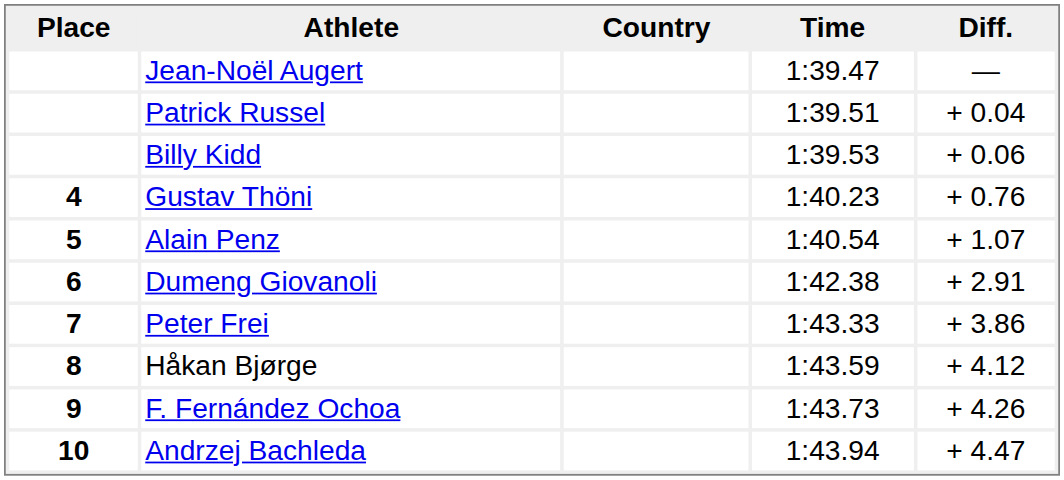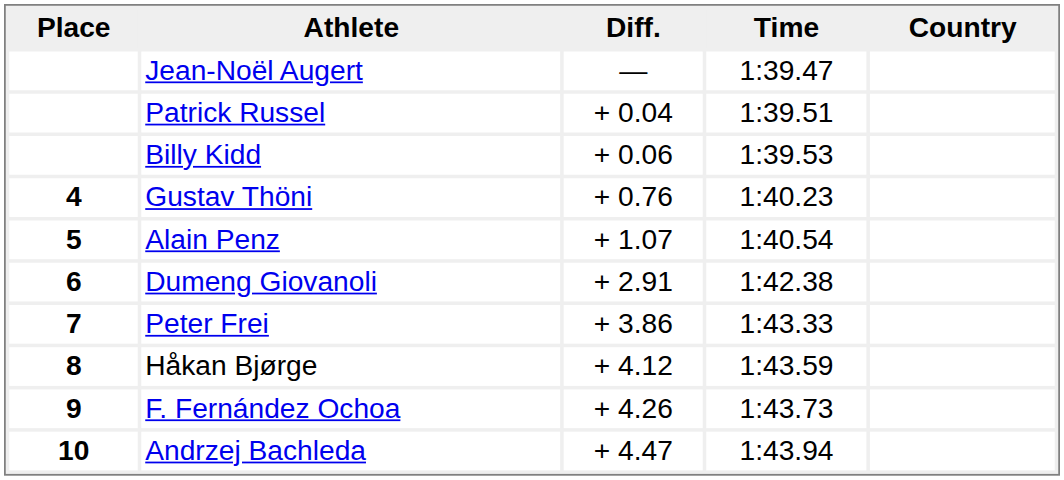columns swapped: Country <-> Diff.
